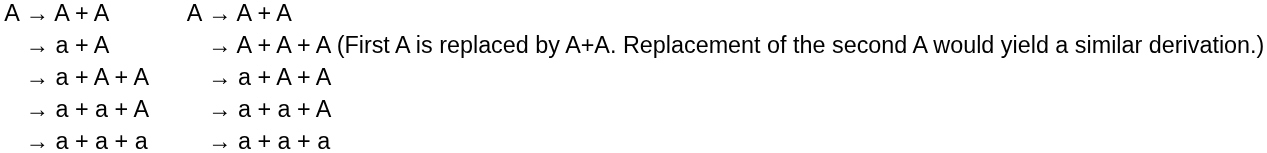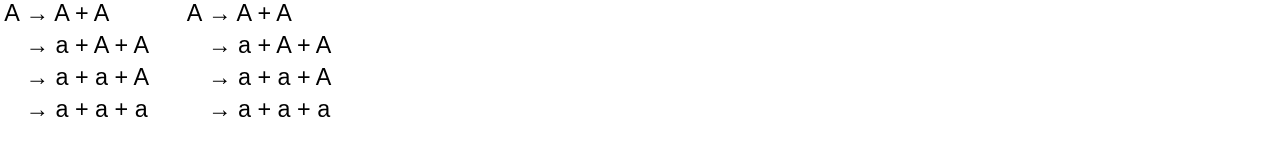- row: → a + A | → A + A + A (First A is replaced by A+A. Replacement of the second A would yield a similar derivation.)
